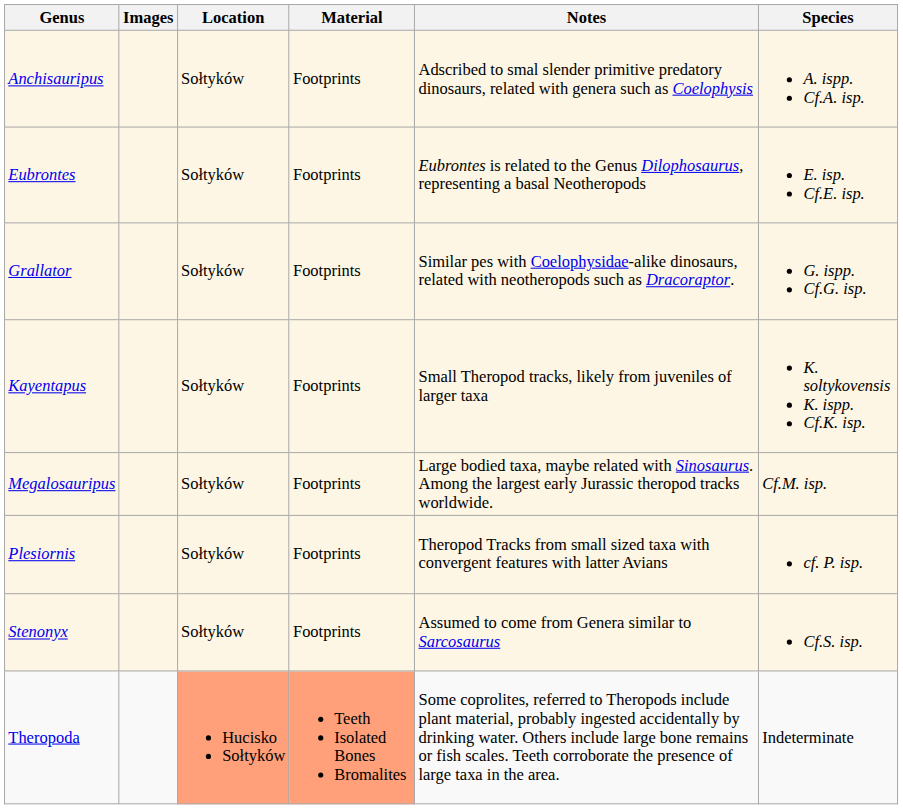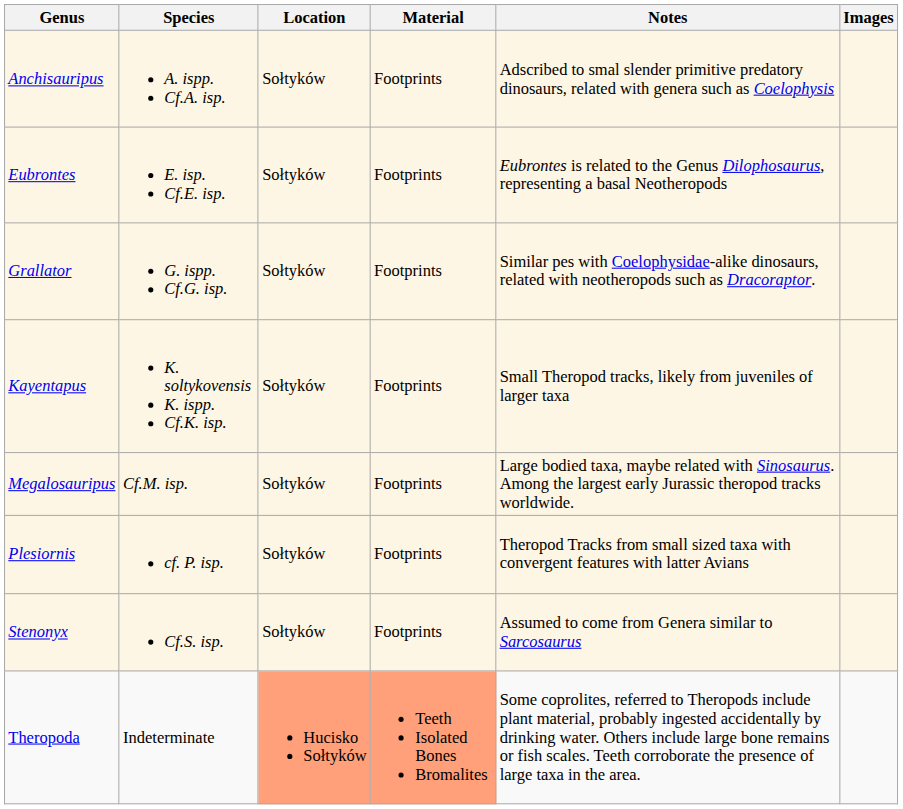columns swapped: Species <-> Images
